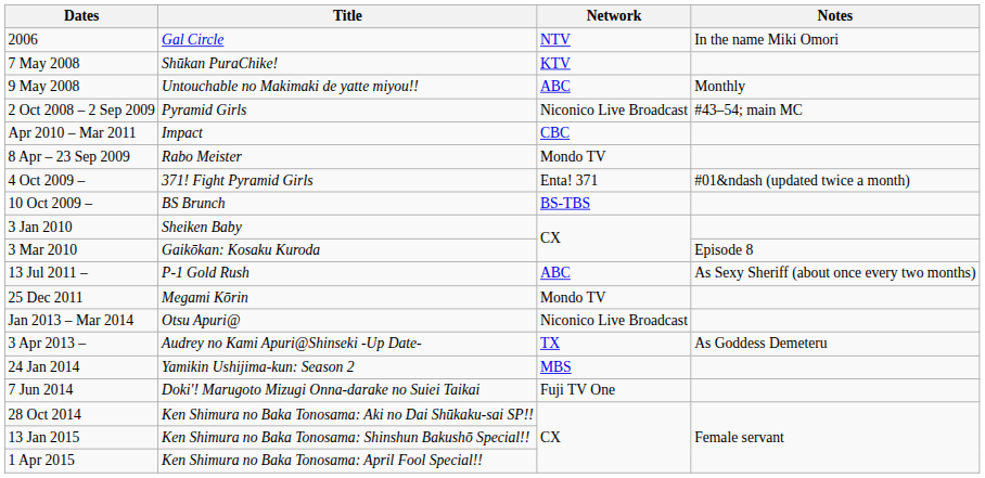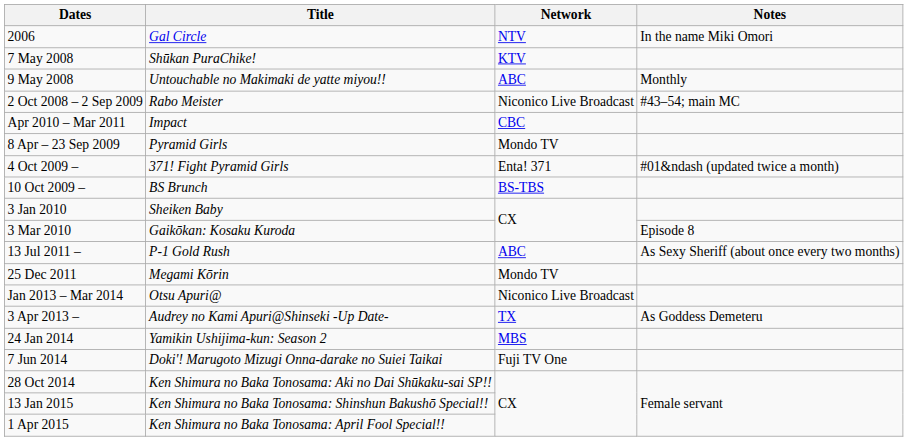2 Oct 2008 – 2 Sep 2009 | Title: Pyramid Girls -> Rabo Meister
8 Apr – 23 Sep 2009 | Title: Rabo Meister -> Pyramid Girls
